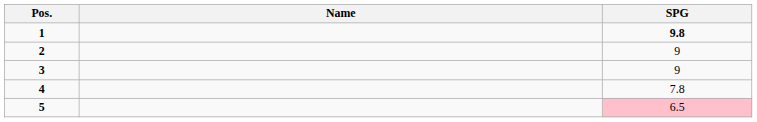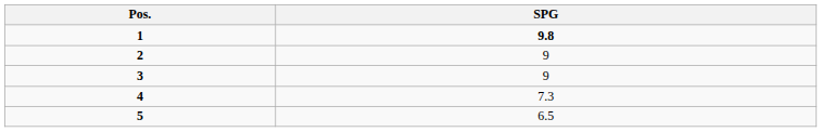- column: Name
4 | SPG: 7.8 -> 7.3
5 | SPG: pink background -> no background
